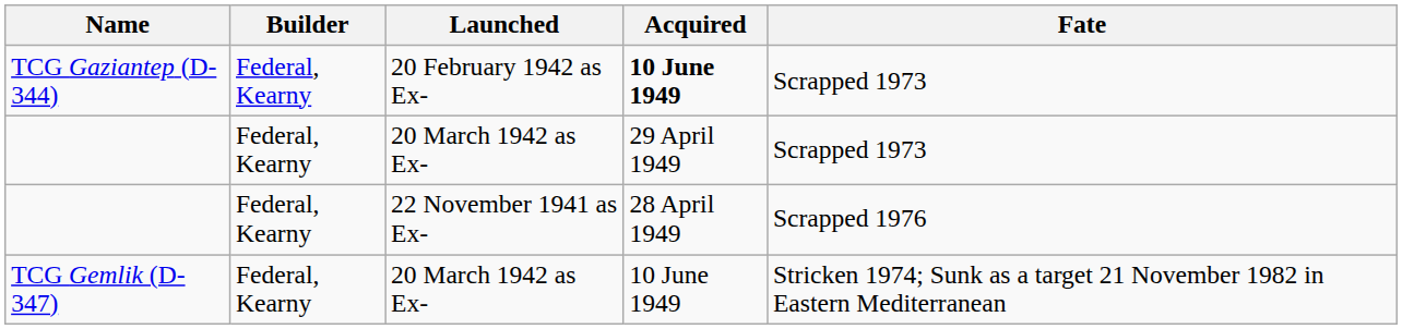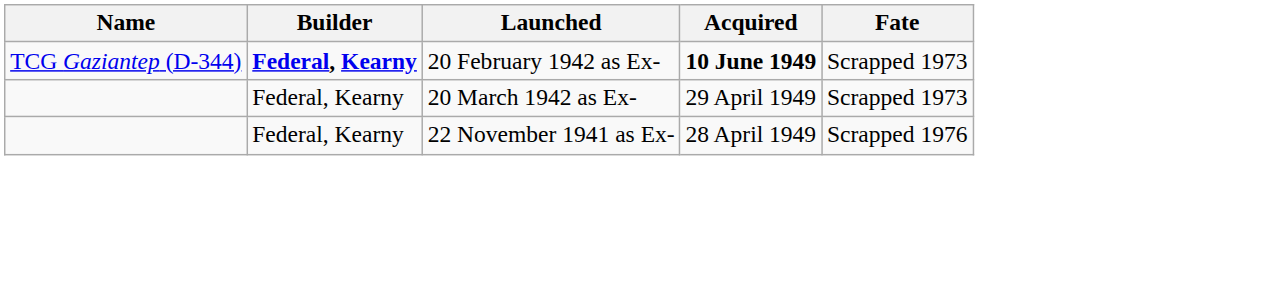TCG Gaziantep (D-344) | Builder: normal -> bold
- row: TCG Gemlik (D-347) | Federal, Kearny | 20 March 1942 as Ex- | 10 June 1949 | Stricken 1974; Sunk as a target 21 November 1982 in Eastern Mediterranean
